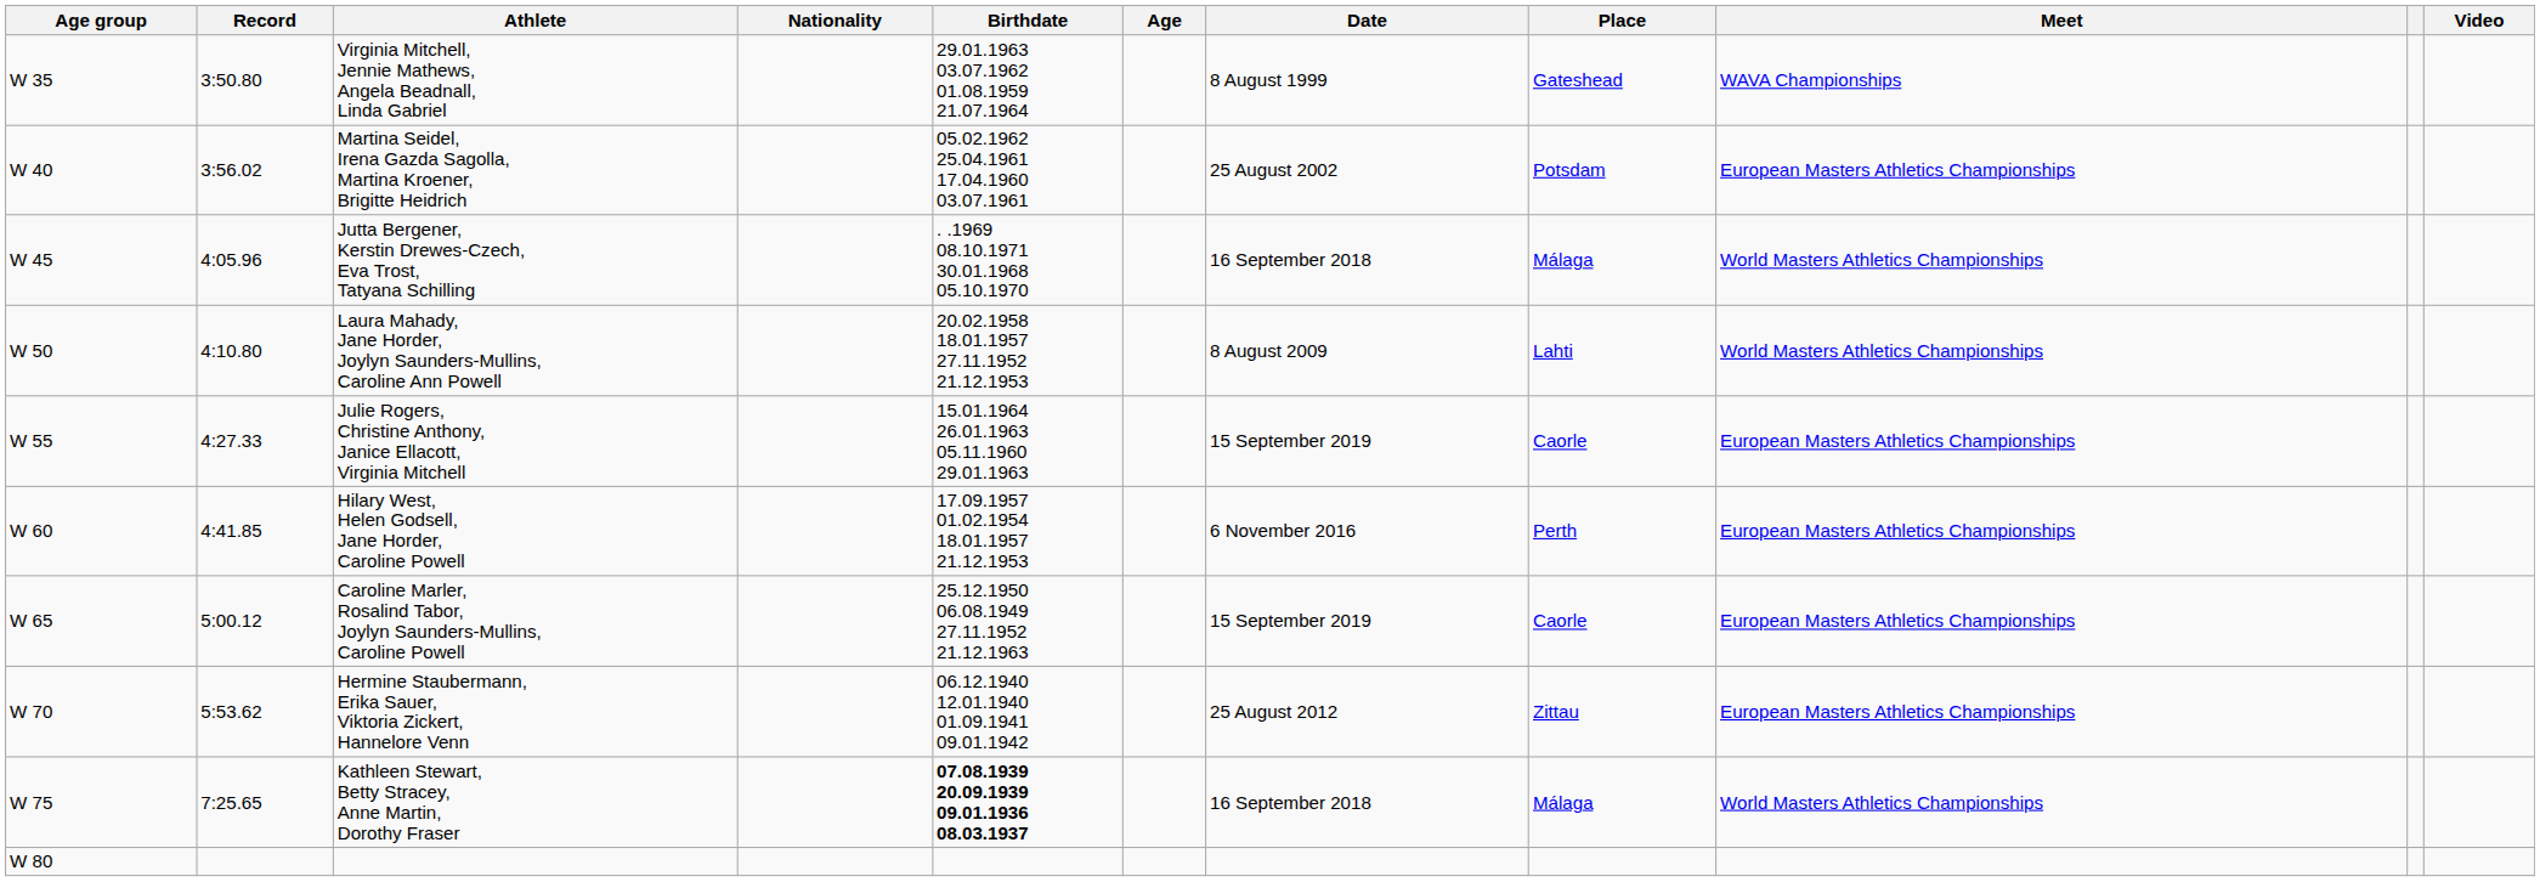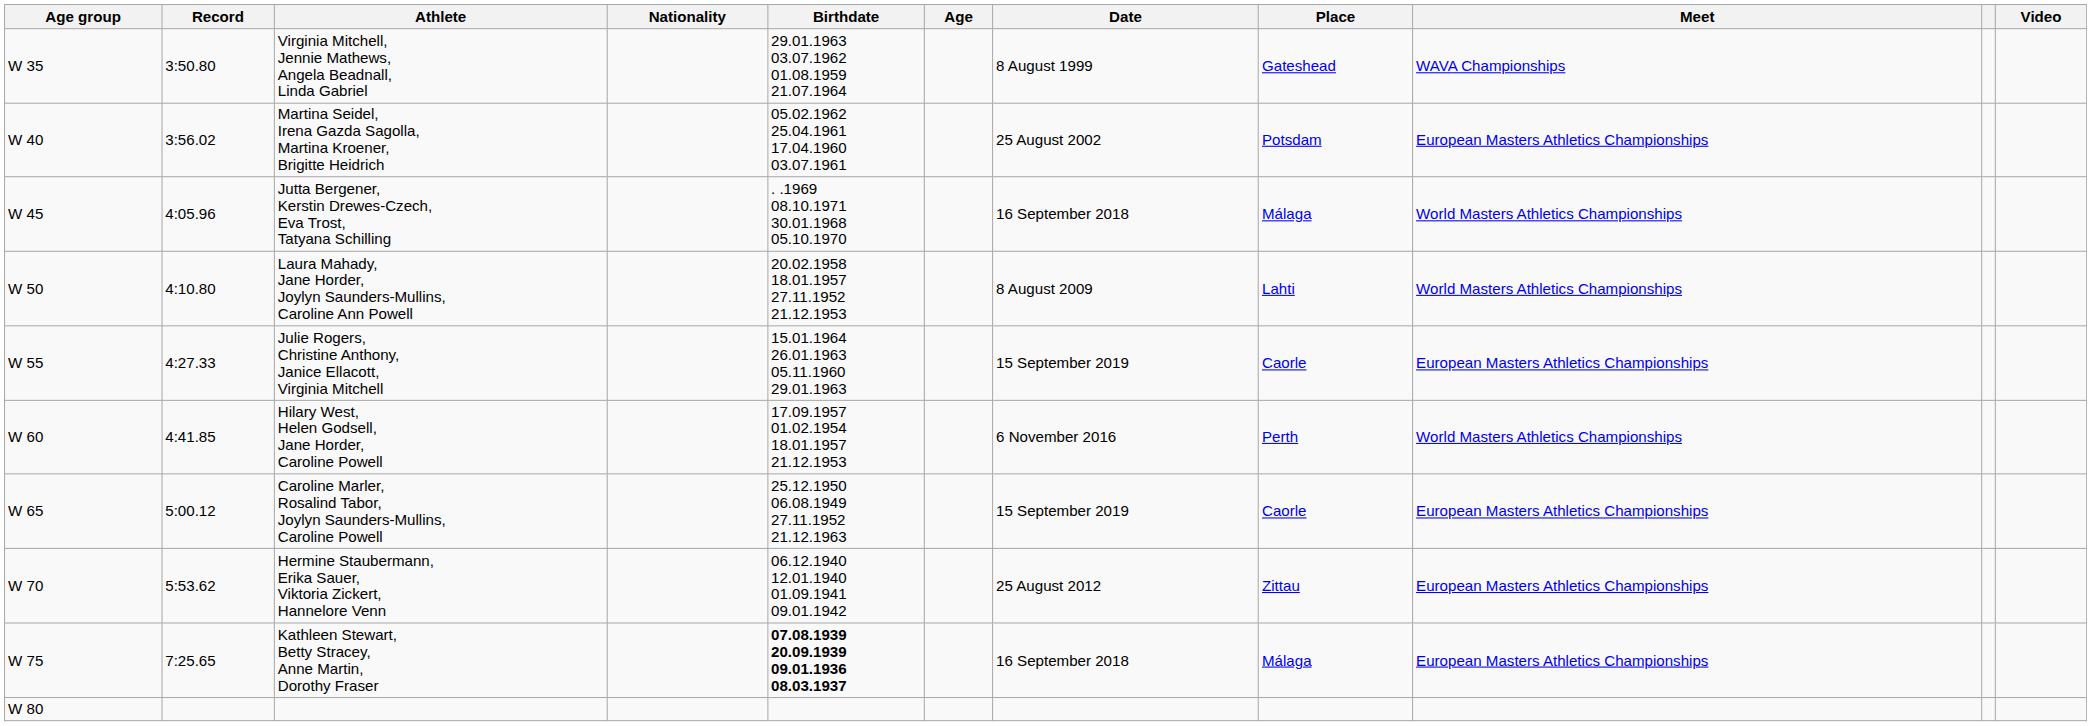Hilary West, Helen Godsell, Jane Horder, Caroline Powell | Meet: European Masters Athletics Championships -> World Masters Athletics Championships
Kathleen Stewart, Betty Stracey, Anne Martin, Dorothy Fraser | Meet: World Masters Athletics Championships -> European Masters Athletics Championships
